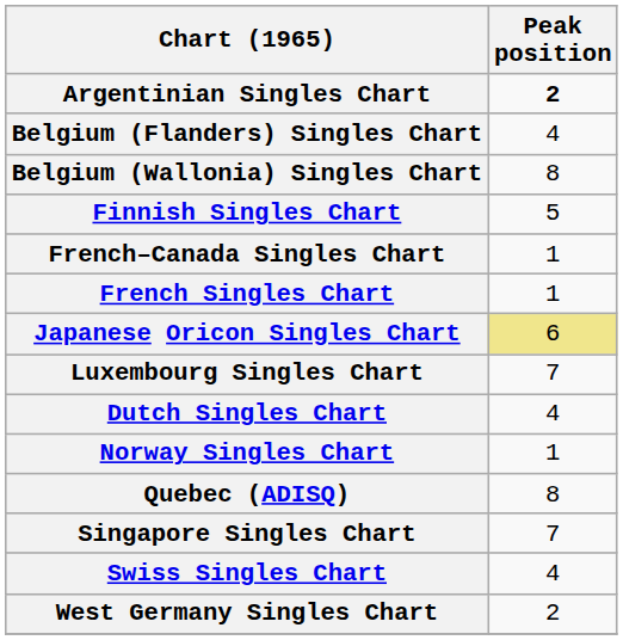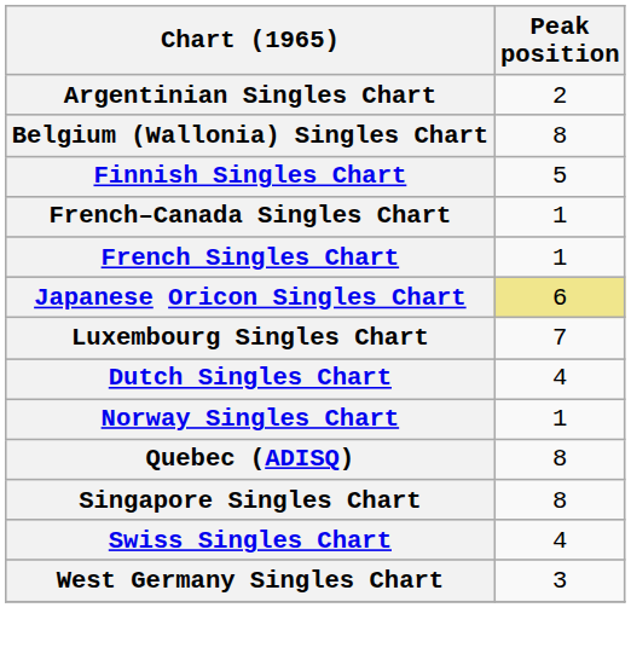Argentinian Singles Chart | Peak position: bold -> normal
- row: Belgium (Flanders) Singles Chart | 4
Singapore Singles Chart | Peak position: 7 -> 8
West Germany Singles Chart | Peak position: 2 -> 3
